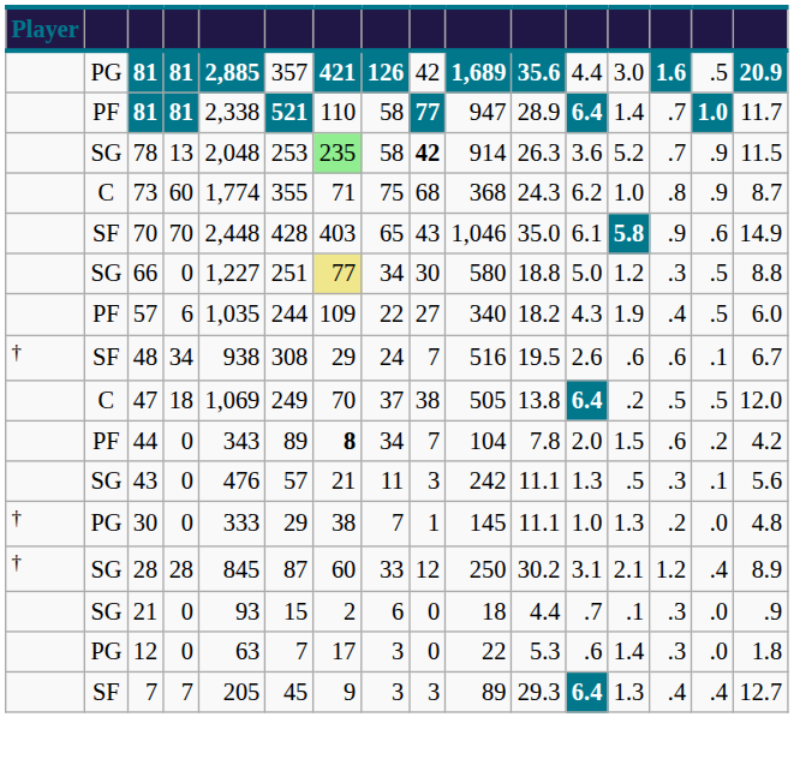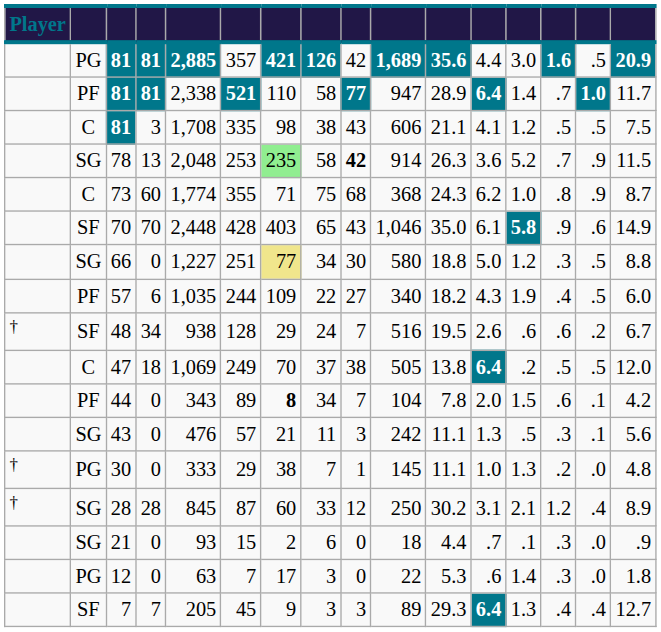+ row: C | 81 | 3 | 1,708 | 335 | 98 | 38 | 43 | 606 | 21.1 | 4.1 | 1.2 | .5 | .5 | 7.5
48 | column 6: 308 -> 128
48 | column 15: .1 -> .2
44 | column 15: .2 -> .1
